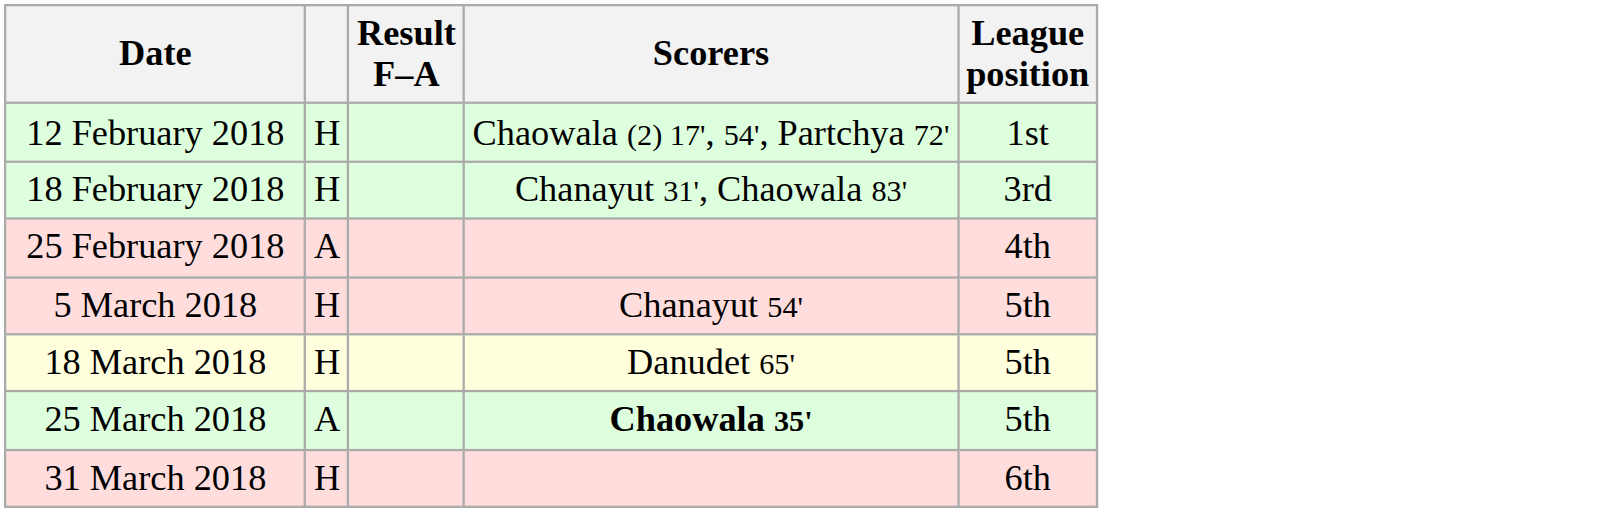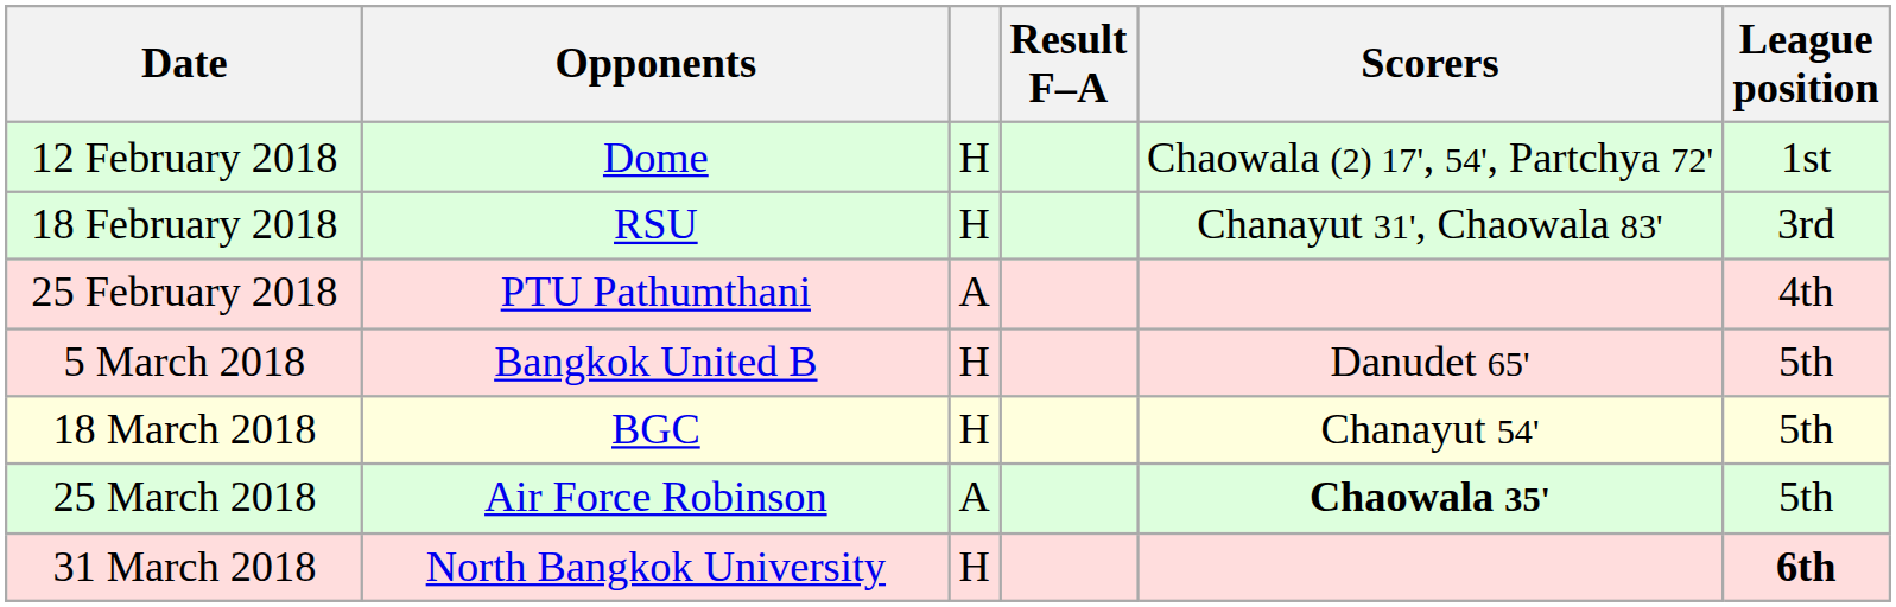+ column: Opponents | Dome | RSU | PTU Pathumthani | Bangkok United B | BGC | Air Force Robinson | North Bangkok University
5 March 2018 | Scorers: Chanayut 54' -> Danudet 65'
18 March 2018 | Scorers: Danudet 65' -> Chanayut 54'
31 March 2018 | League position: normal -> bold
